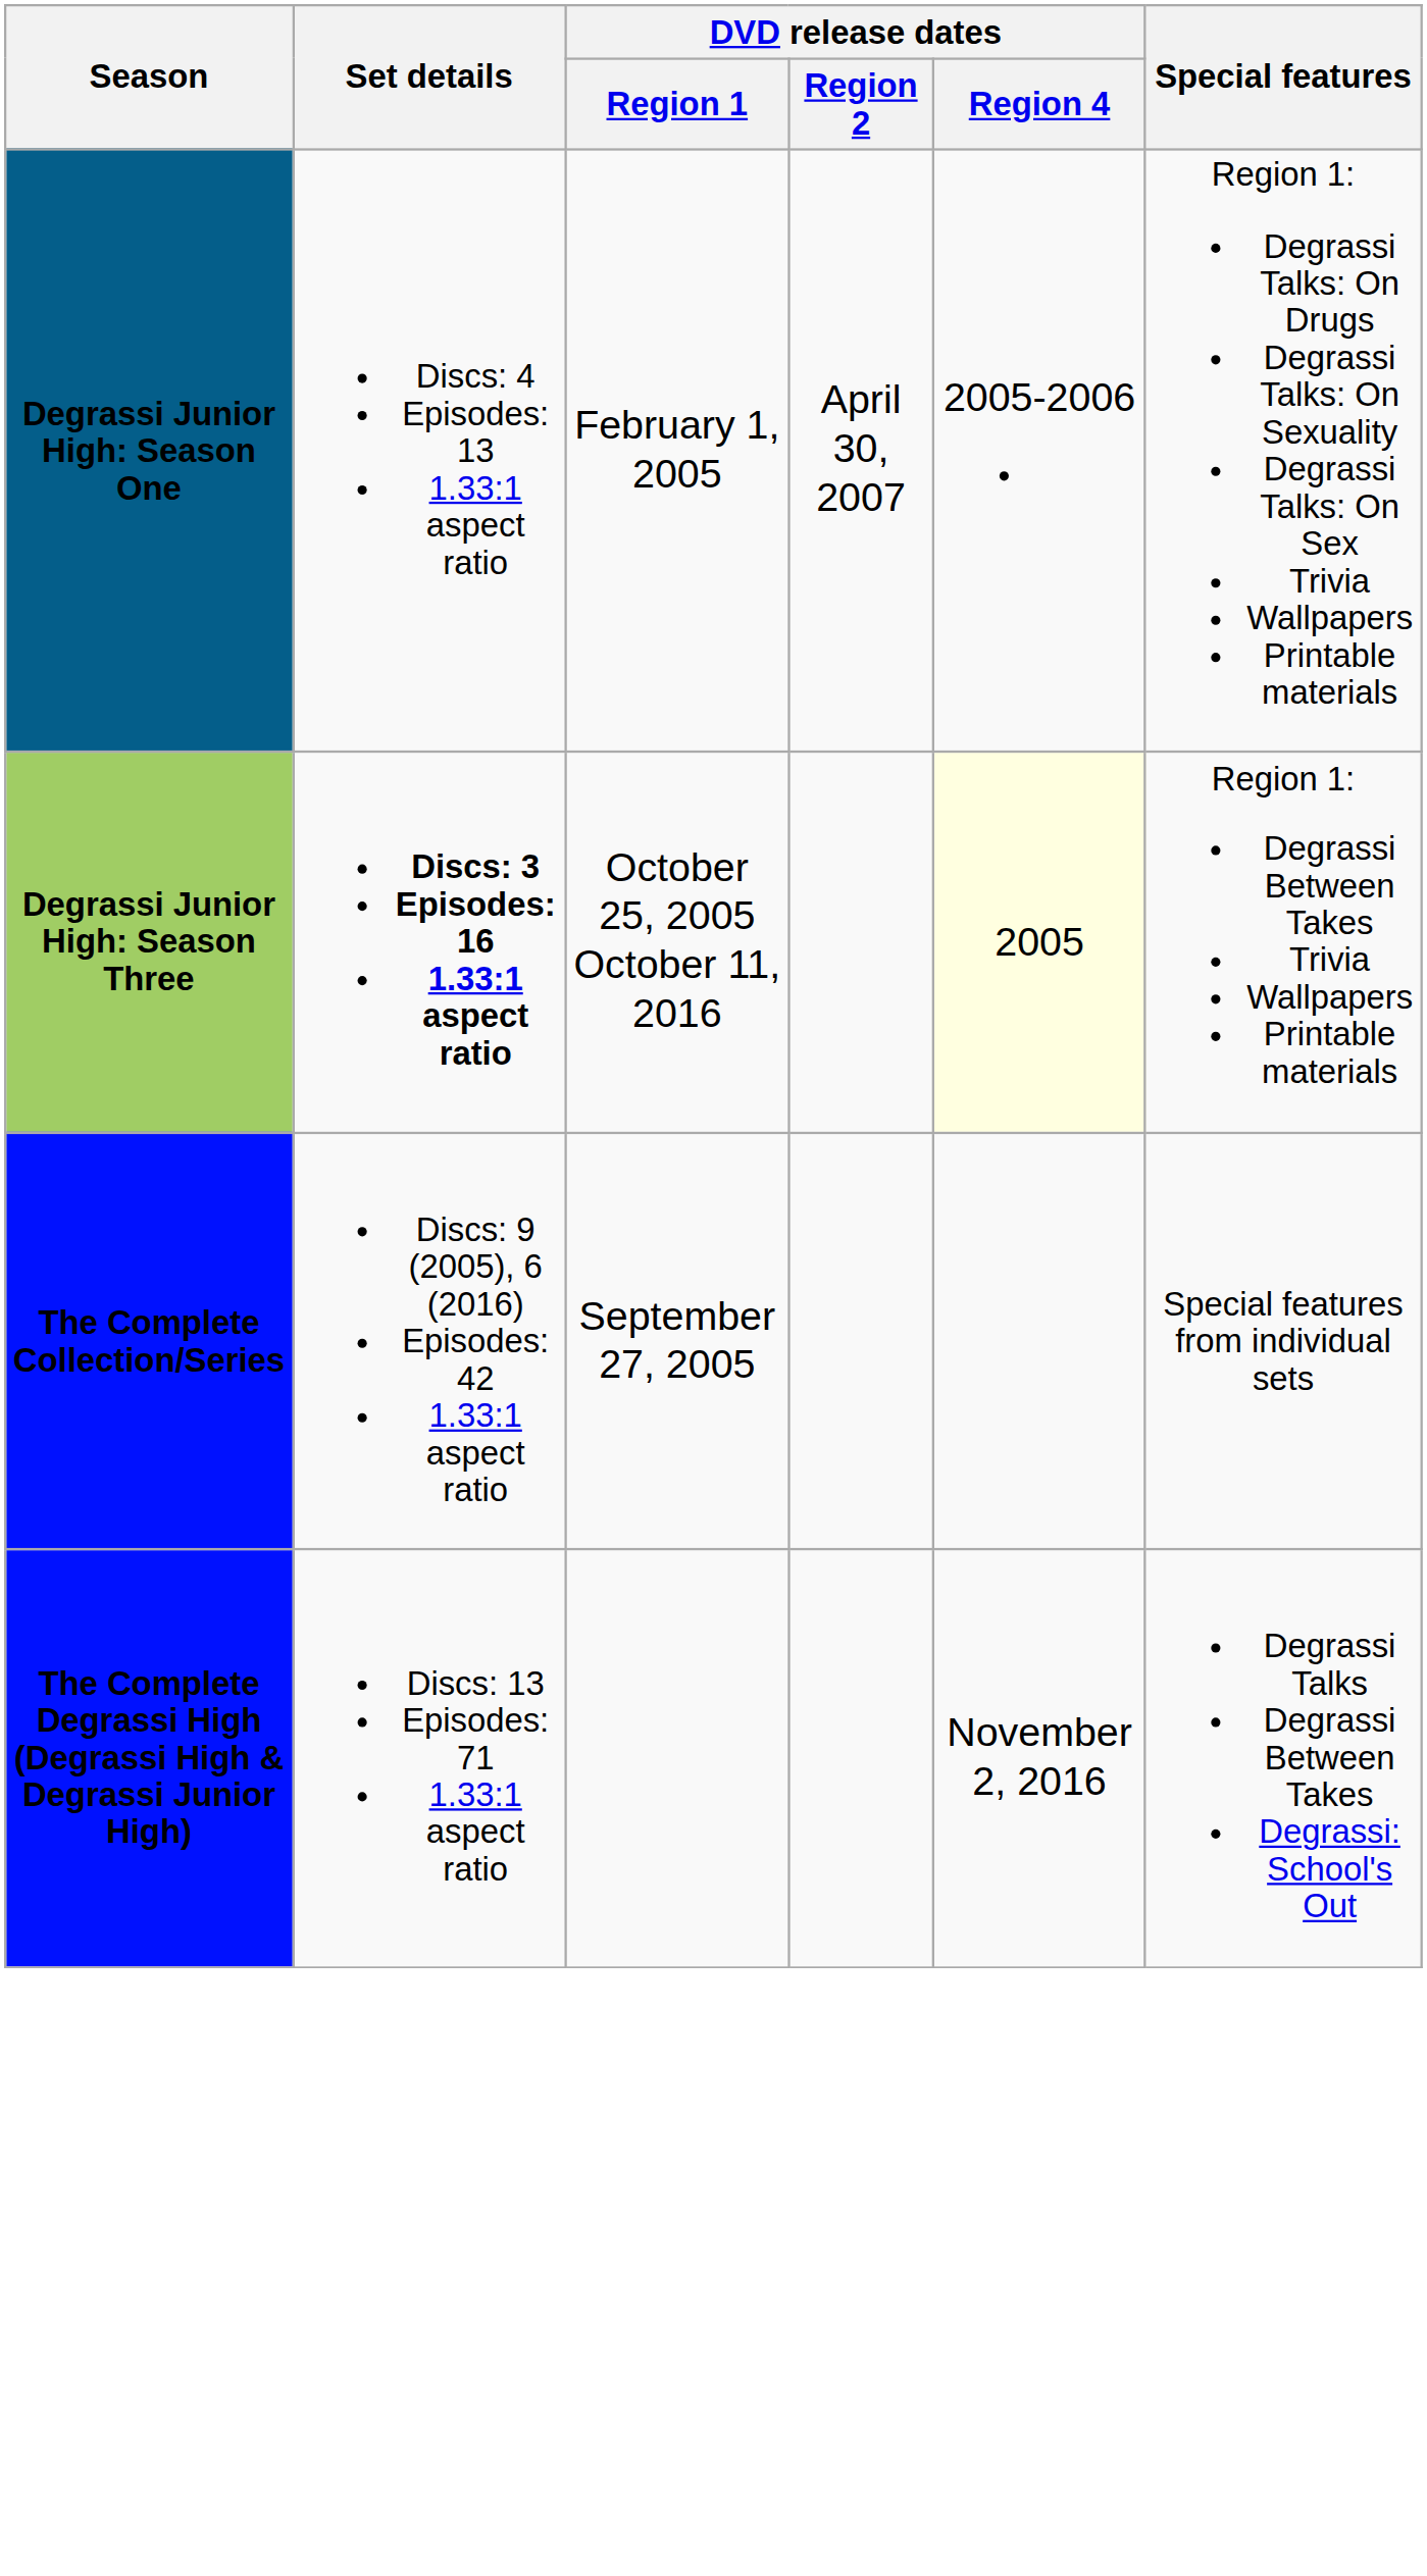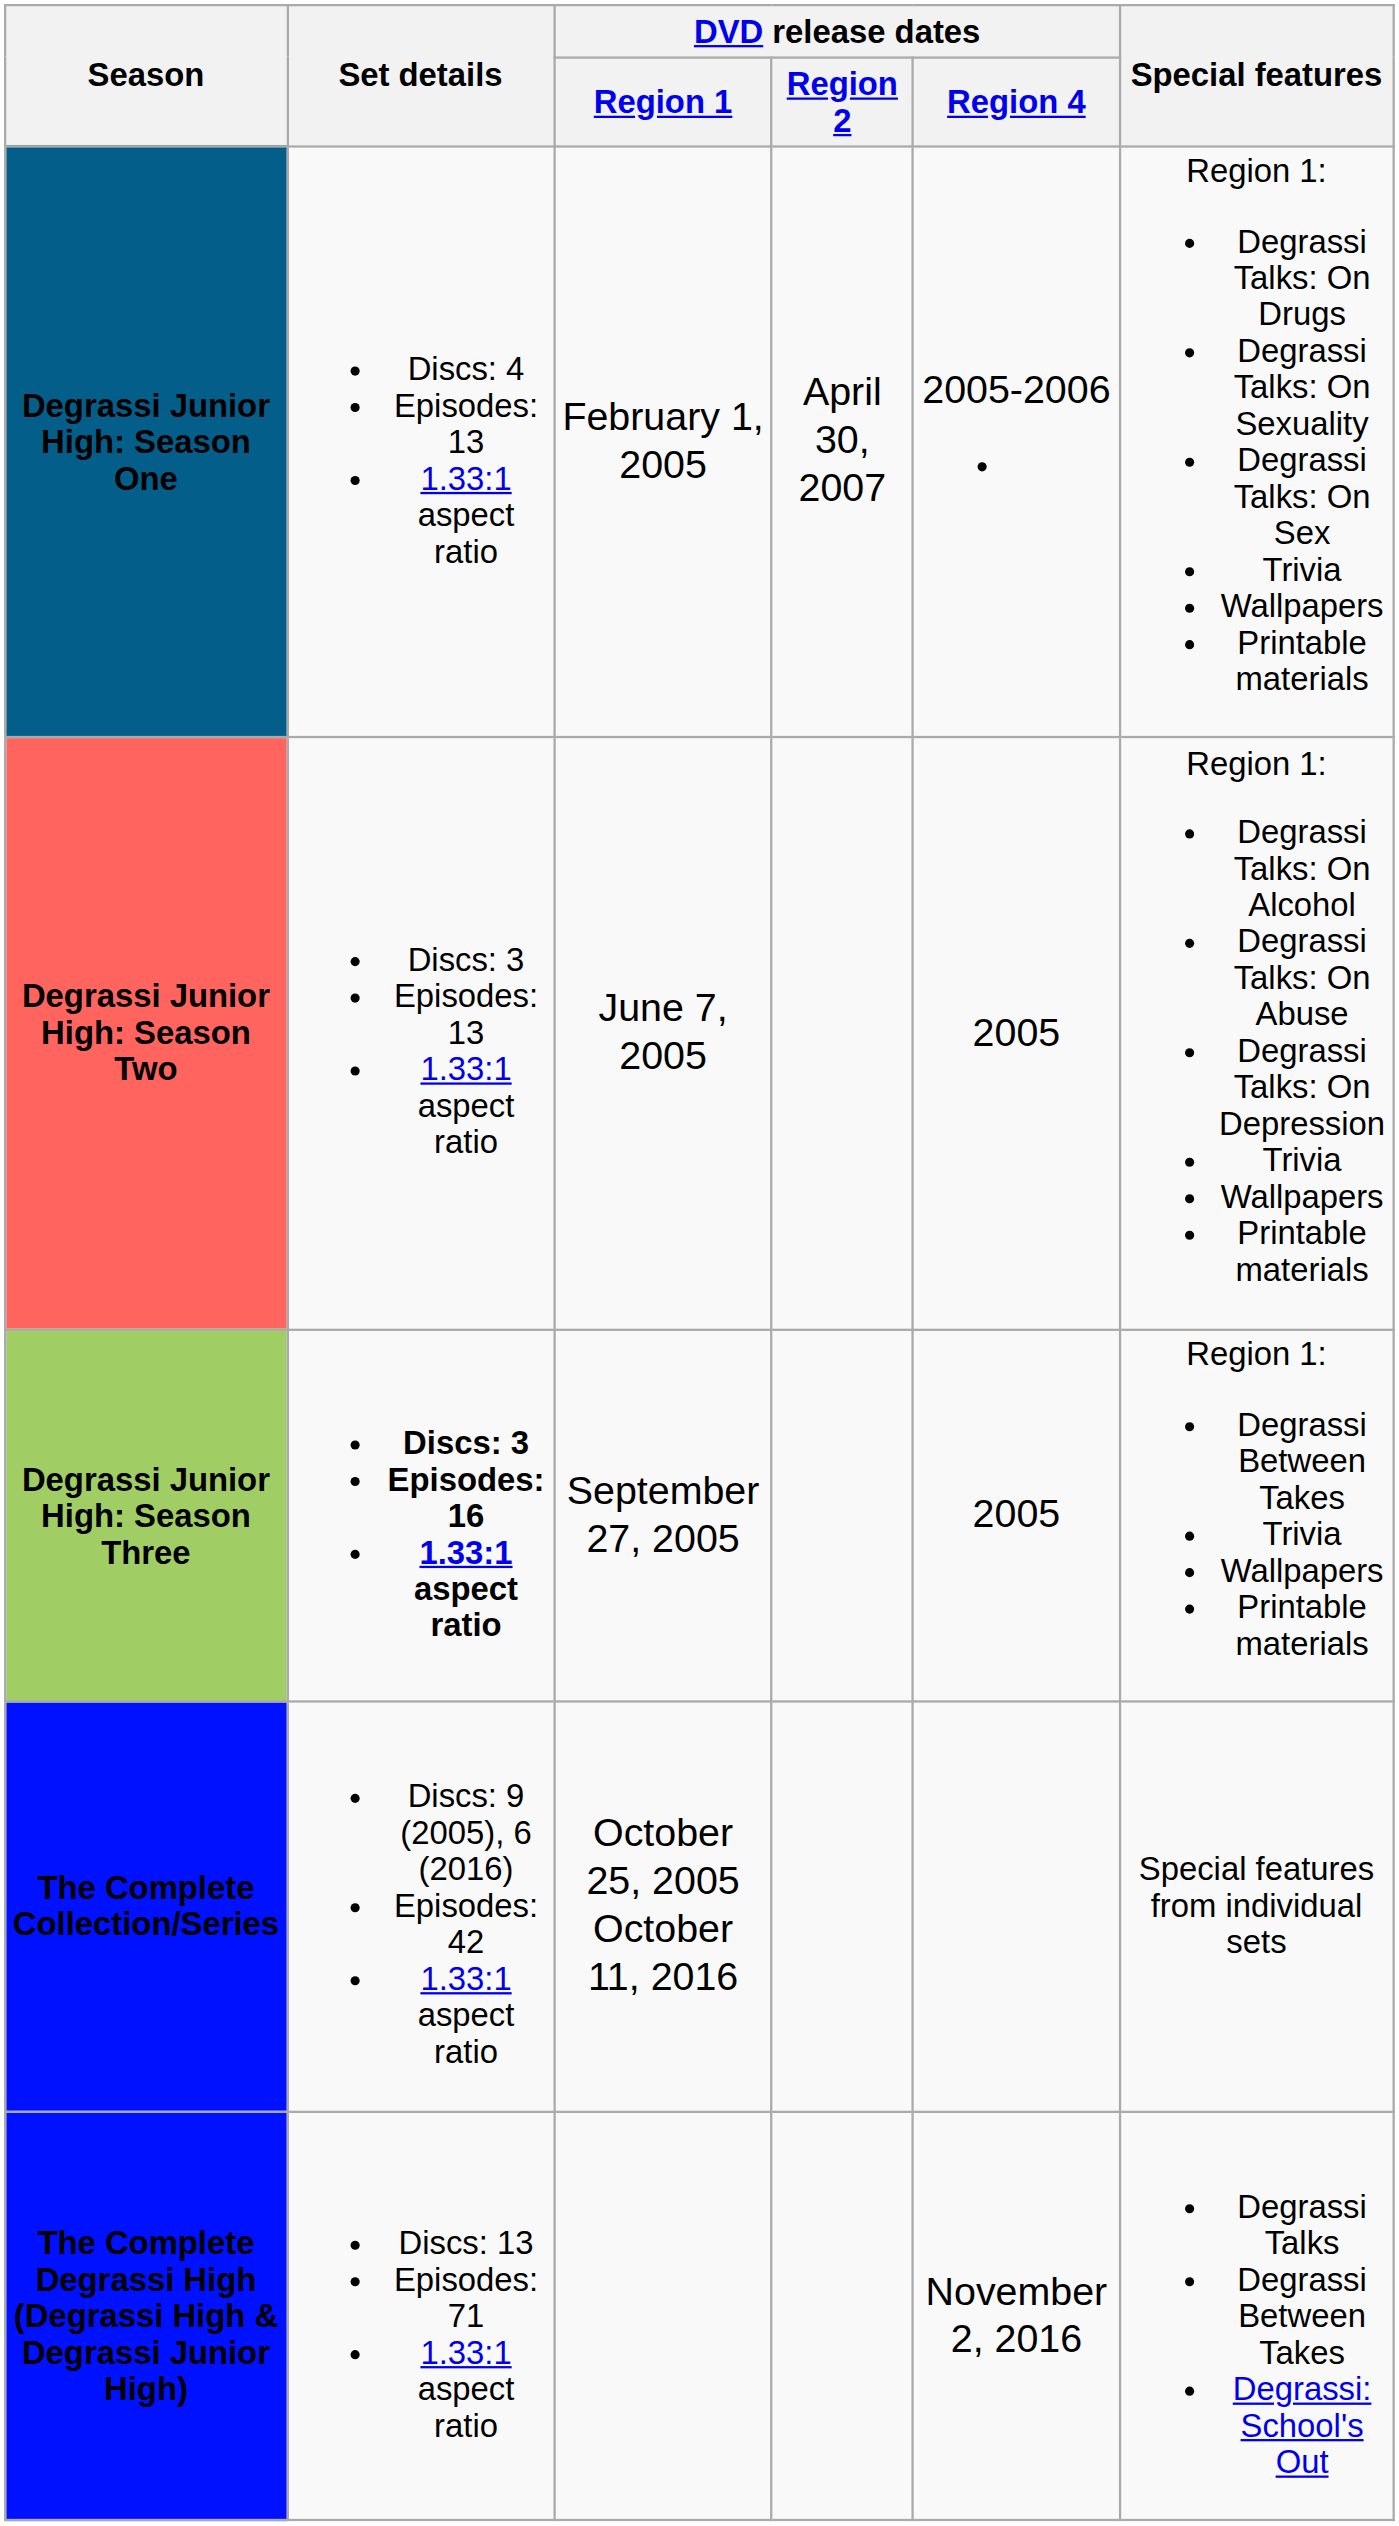+ row: Degrassi Junior High: Season Two | Discs: 3 Episodes: 13 1.33:1 aspect ratio | June 7, 2005 | 2005 | Region 1: Degrassi Talks: On Alcohol Degrassi Talks: On Abuse Degrassi Talks: On Depression Trivia Wallpapers Printable materials
Degrassi Junior High: Season Three | DVD release dates / Region 1: October 25, 2005 October 11, 2016 -> September 27, 2005
Degrassi Junior High: Season Three | DVD release dates / Region 4: lightyellow background -> no background
The Complete Collection/Series | DVD release dates / Region 1: September 27, 2005 -> October 25, 2005 October 11, 2016
